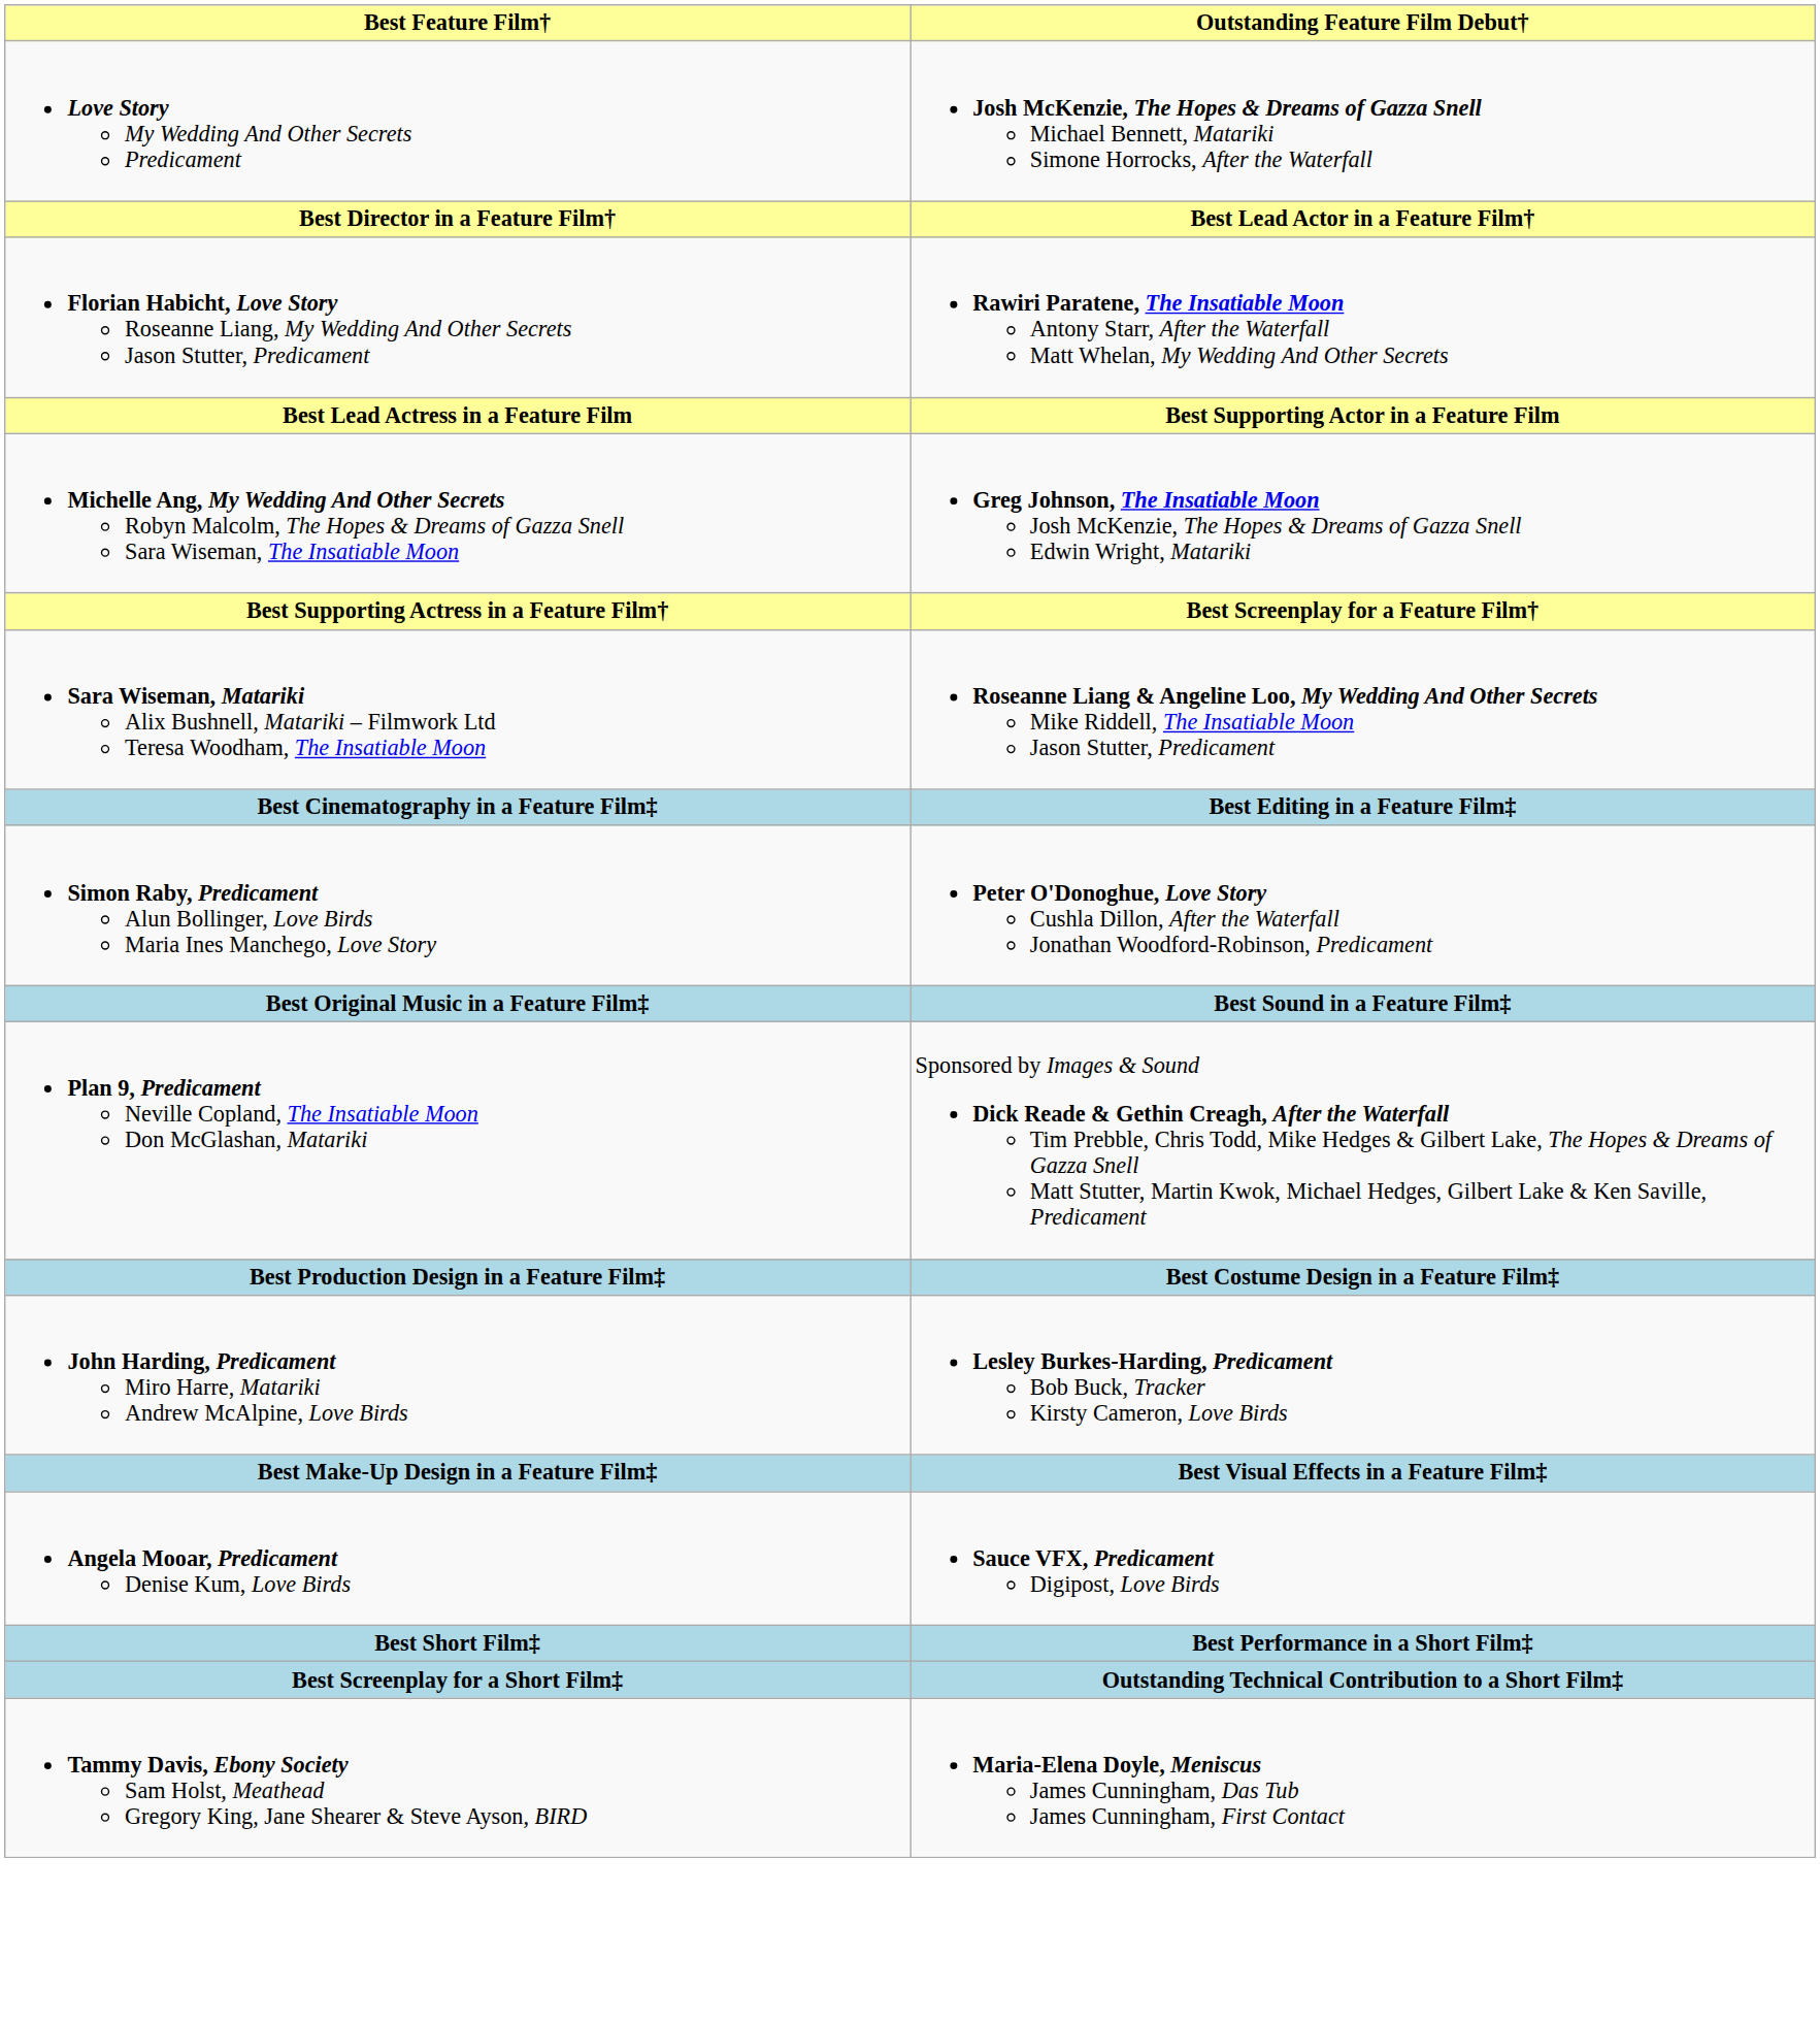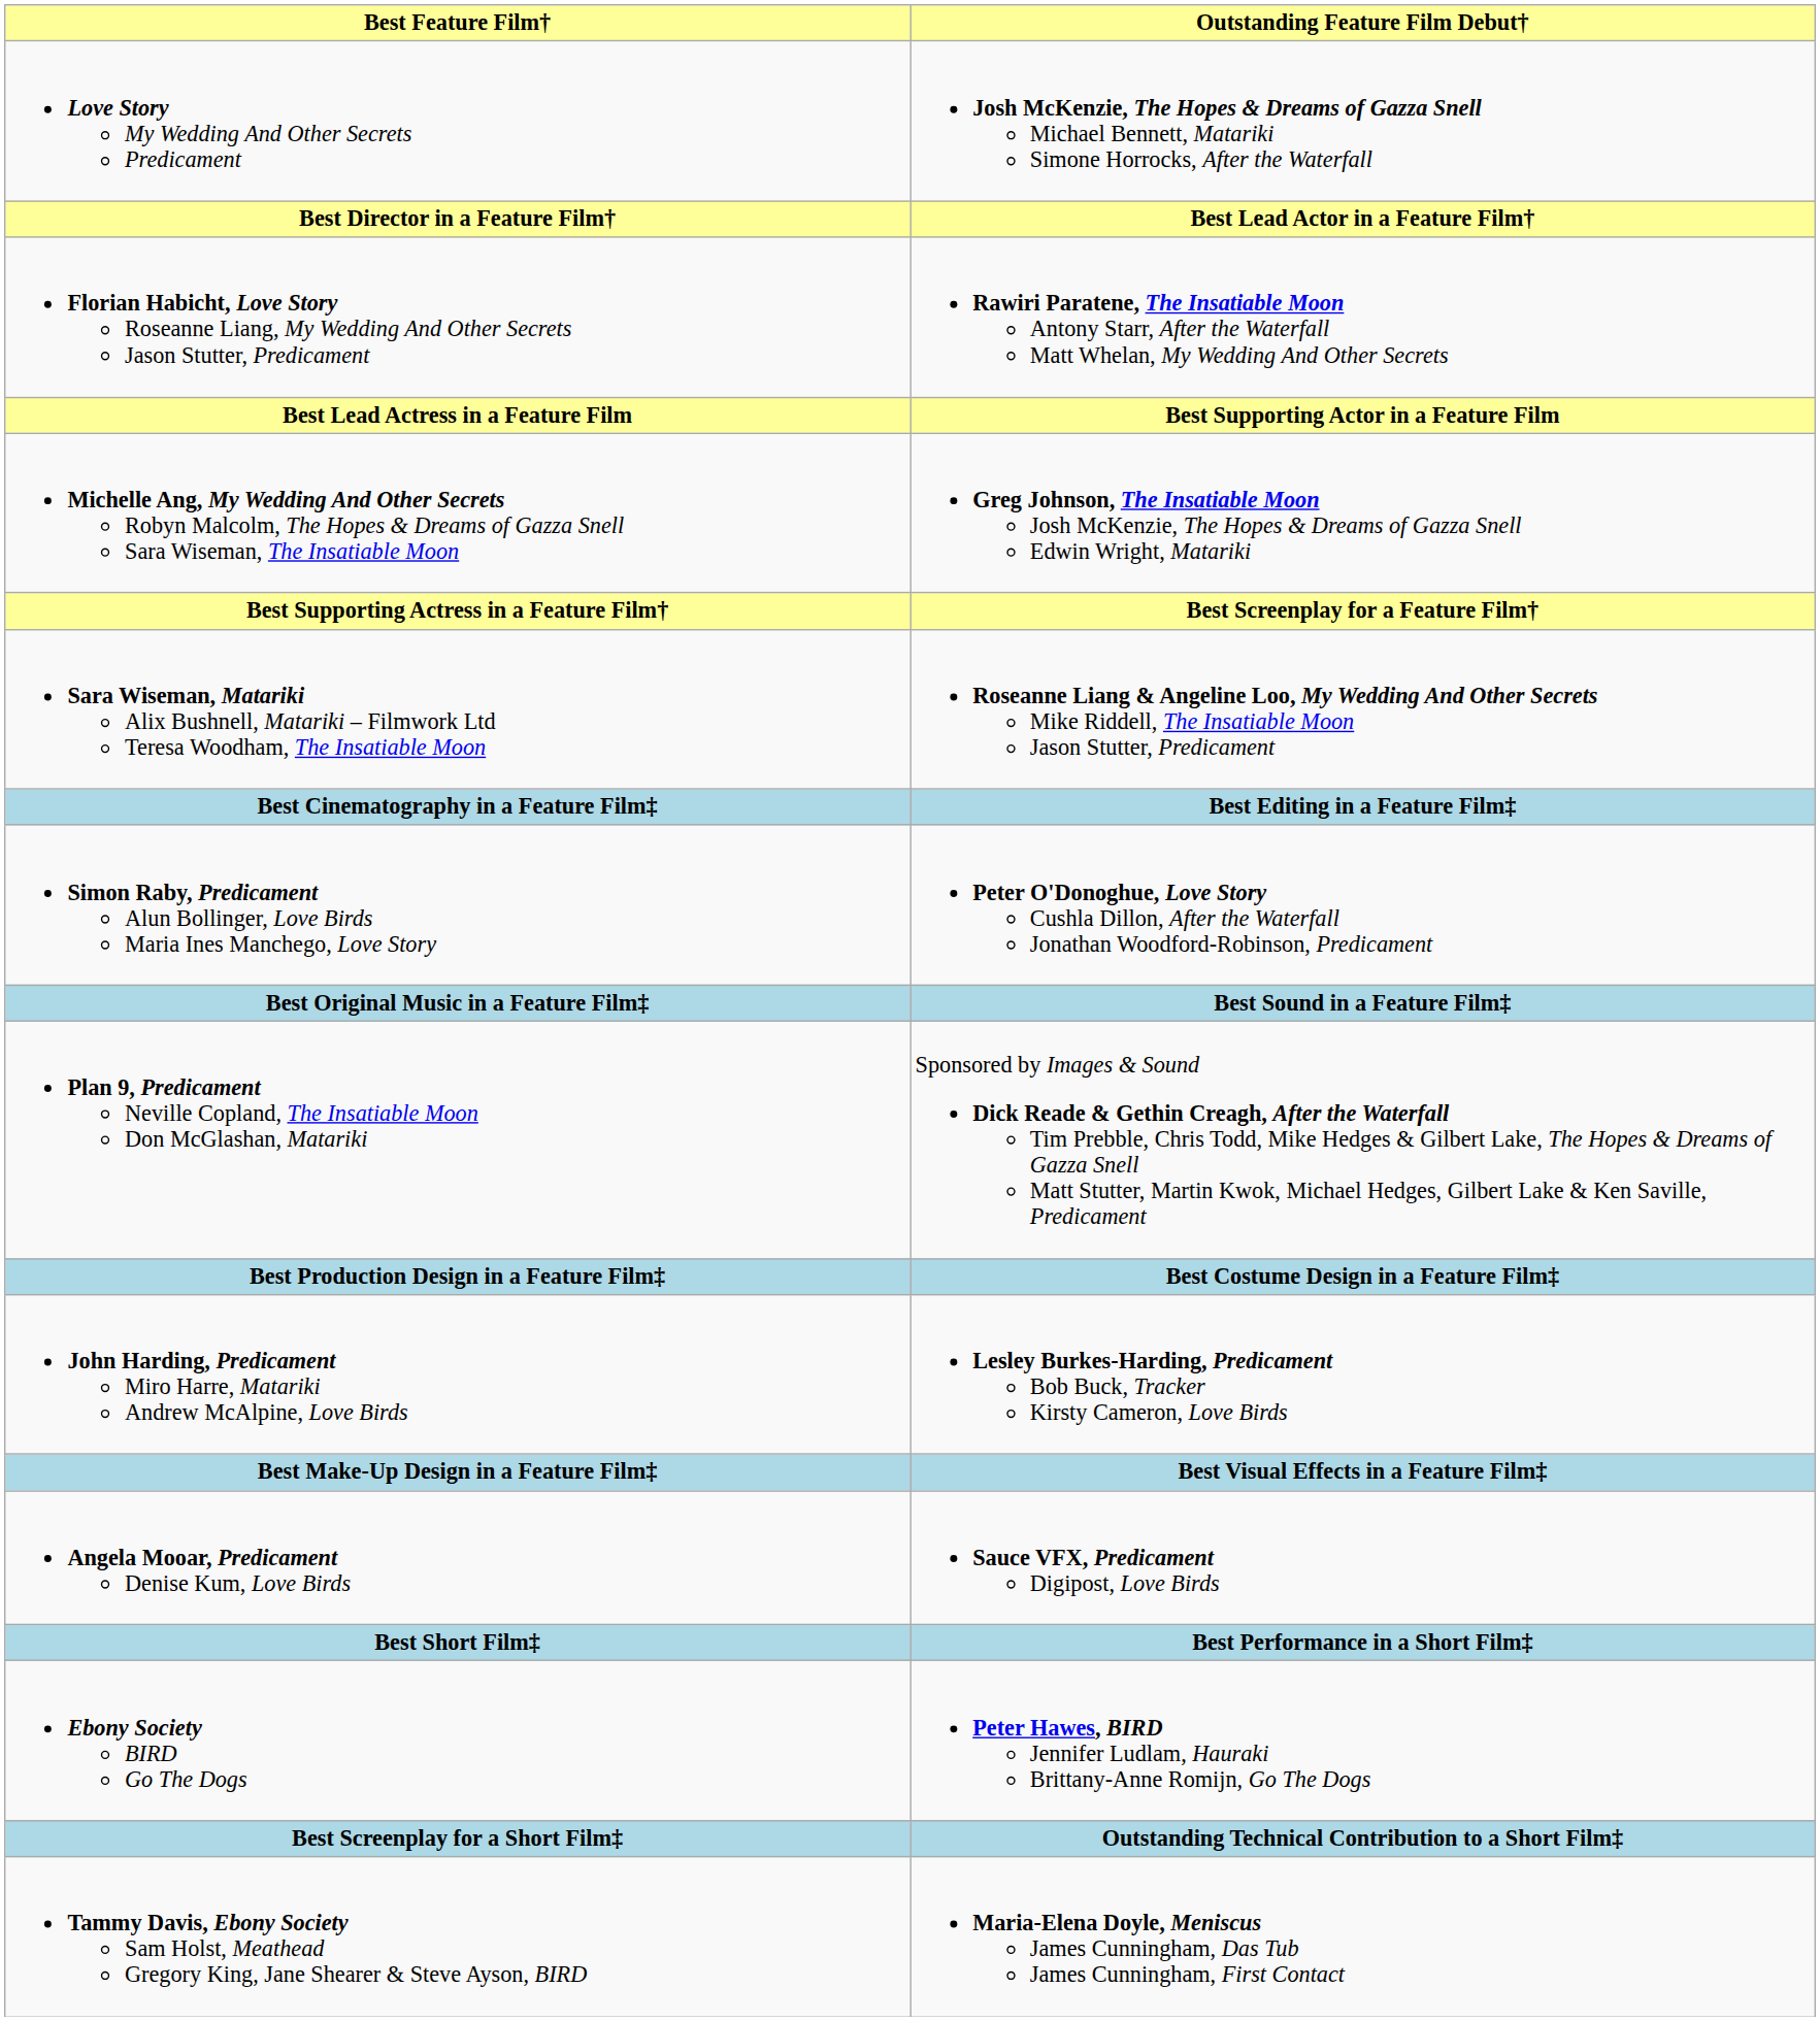+ row: Ebony Society BIRD Go The Dogs | Peter Hawes, BIRD Jennifer Ludlam, Hauraki Brittany-Anne Romijn, Go The Dogs
